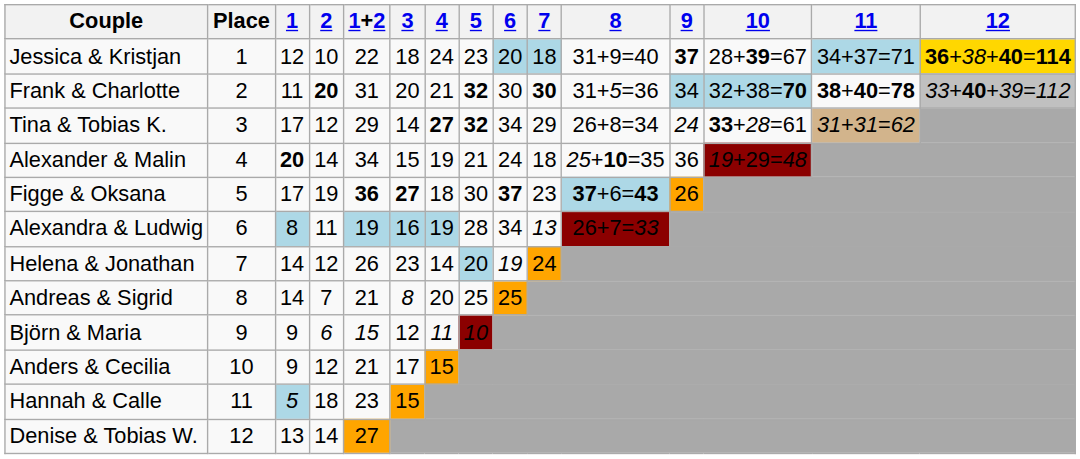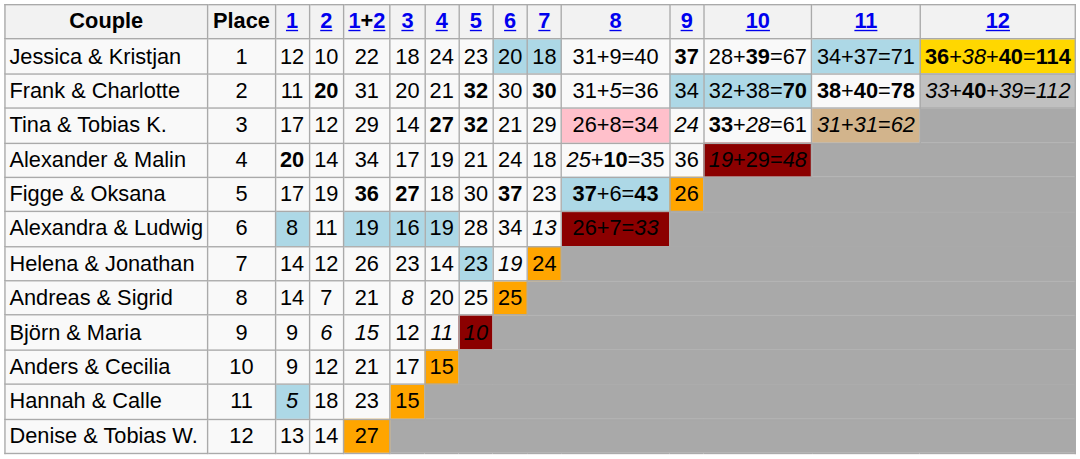Tina & Tobias K. | 6: 34 -> 21
Tina & Tobias K. | 8: no background -> pink background
Alexander & Malin | 3: 15 -> 17
Helena & Jonathan | 5: 20 -> 23
